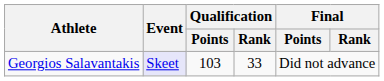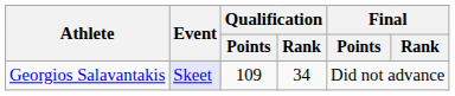Georgios Salavantakis | Qualification / Points: 103 -> 109
Georgios Salavantakis | Qualification / Rank: 33 -> 34
